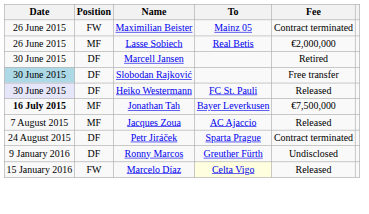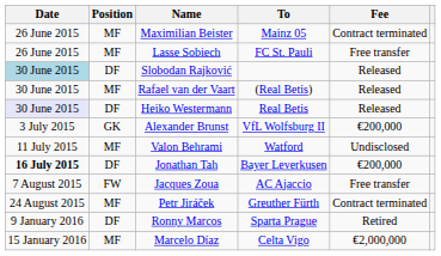Maximilian Beister | Position: FW -> MF
Lasse Sobiech | To: Real Betis -> FC St. Pauli
Lasse Sobiech | Fee: €2,000,000 -> Free transfer
- row: 30 June 2015 | DF | Marcell Jansen | Retired
Slobodan Rajković | Fee: Free transfer -> Released
+ row: 30 June 2015 | MF | Rafael van der Vaart | (Real Betis) | Released
Heiko Westermann | To: FC St. Pauli -> Real Betis
+ row: 3 July 2015 | GK | Alexander Brunst | VfL Wolfsburg II | €200,000
+ row: 11 July 2015 | MF | Valon Behrami | Watford | Undisclosed
Jonathan Tah | Position: MF -> DF
Jonathan Tah | Fee: €7,500,000 -> €200,000
Jacques Zoua | Position: MF -> FW
Jacques Zoua | Fee: Released -> Free transfer
Petr Jiráček | Position: DF -> MF
Petr Jiráček | To: Sparta Prague -> Greuther Fürth
Ronny Marcos | To: Greuther Fürth -> Sparta Prague
Ronny Marcos | Fee: Undisclosed -> Retired
Marcelo Díaz | Position: FW -> MF
Marcelo Díaz | To: lightyellow background -> no background
Marcelo Díaz | Fee: Released -> €2,000,000
